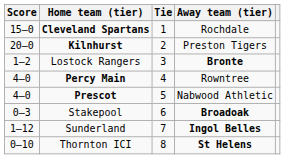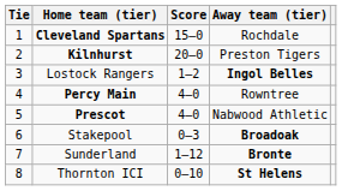columns swapped: Tie <-> Score
Lostock Rangers | Away team (tier): Bronte -> Ingol Belles
Sunderland | Away team (tier): Ingol Belles -> Bronte
